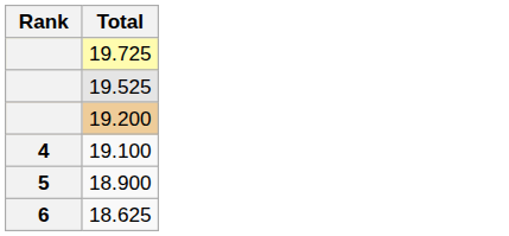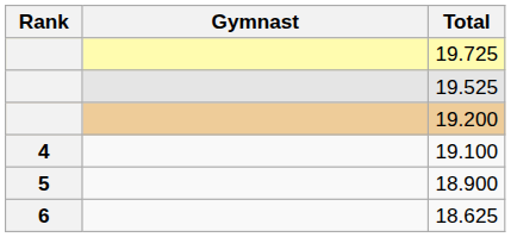+ column: Gymnast
